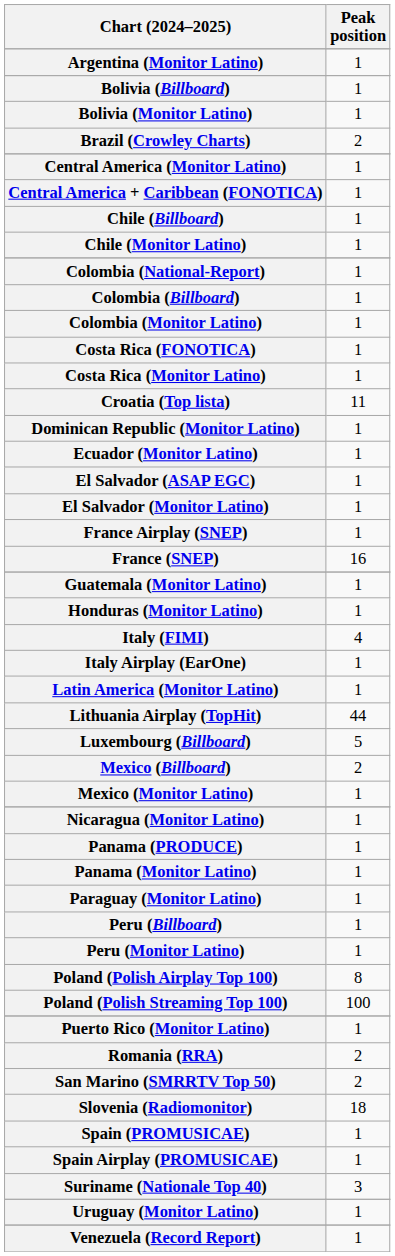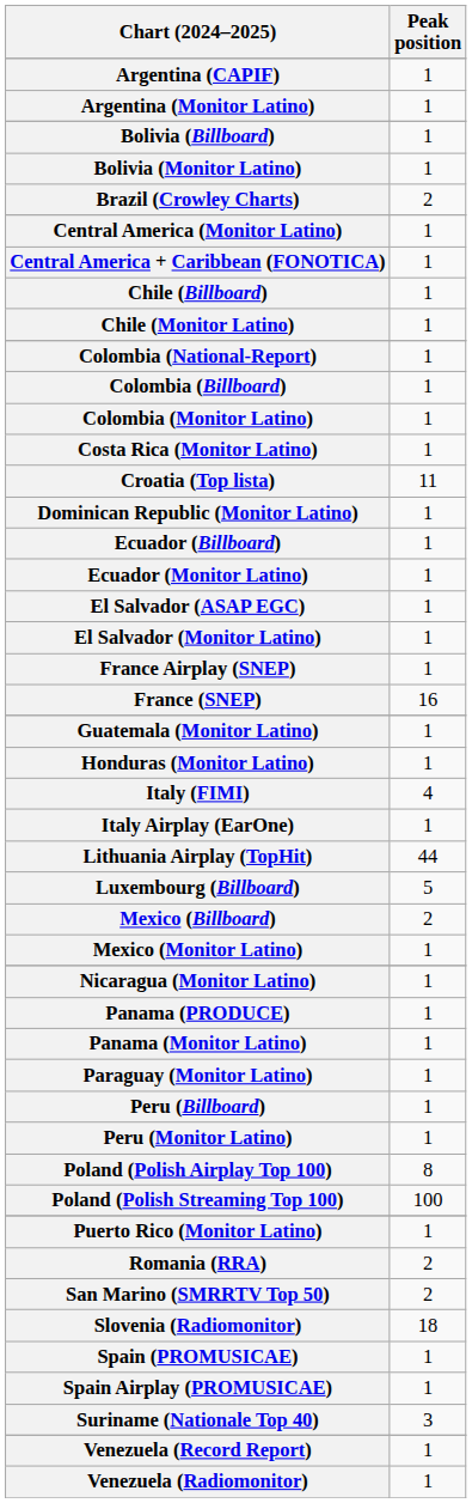+ row: Argentina (CAPIF) | 1
- row: Costa Rica (FONOTICA) | 1
+ row: Ecuador (Billboard) | 1
- row: Latin America (Monitor Latino) | 1
- row: Uruguay (Monitor Latino) | 1
+ row: Venezuela (Radiomonitor) | 1
